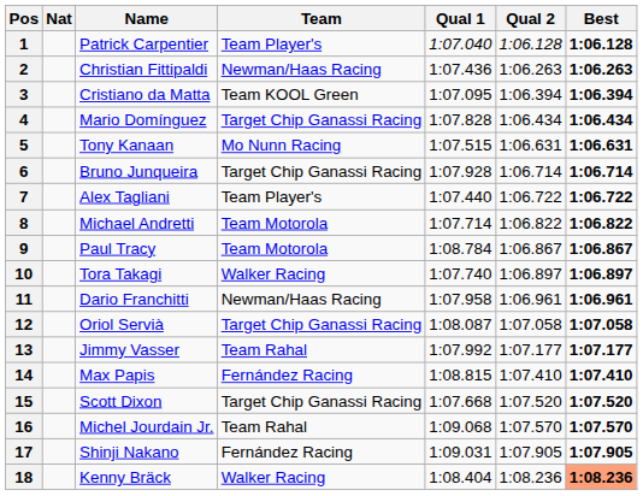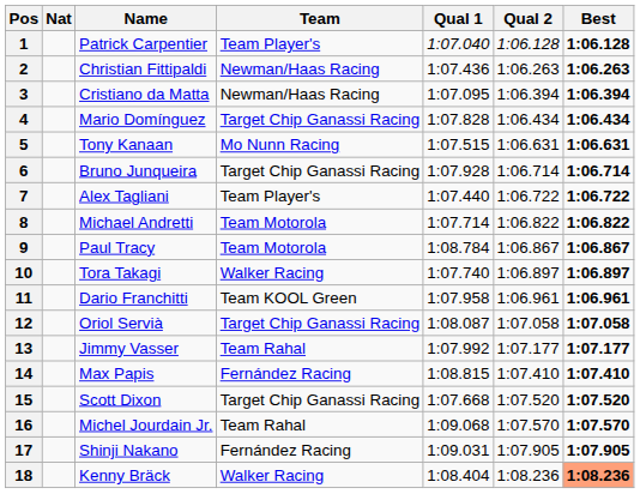3 | Team: Team KOOL Green -> Newman/Haas Racing
11 | Team: Newman/Haas Racing -> Team KOOL Green
